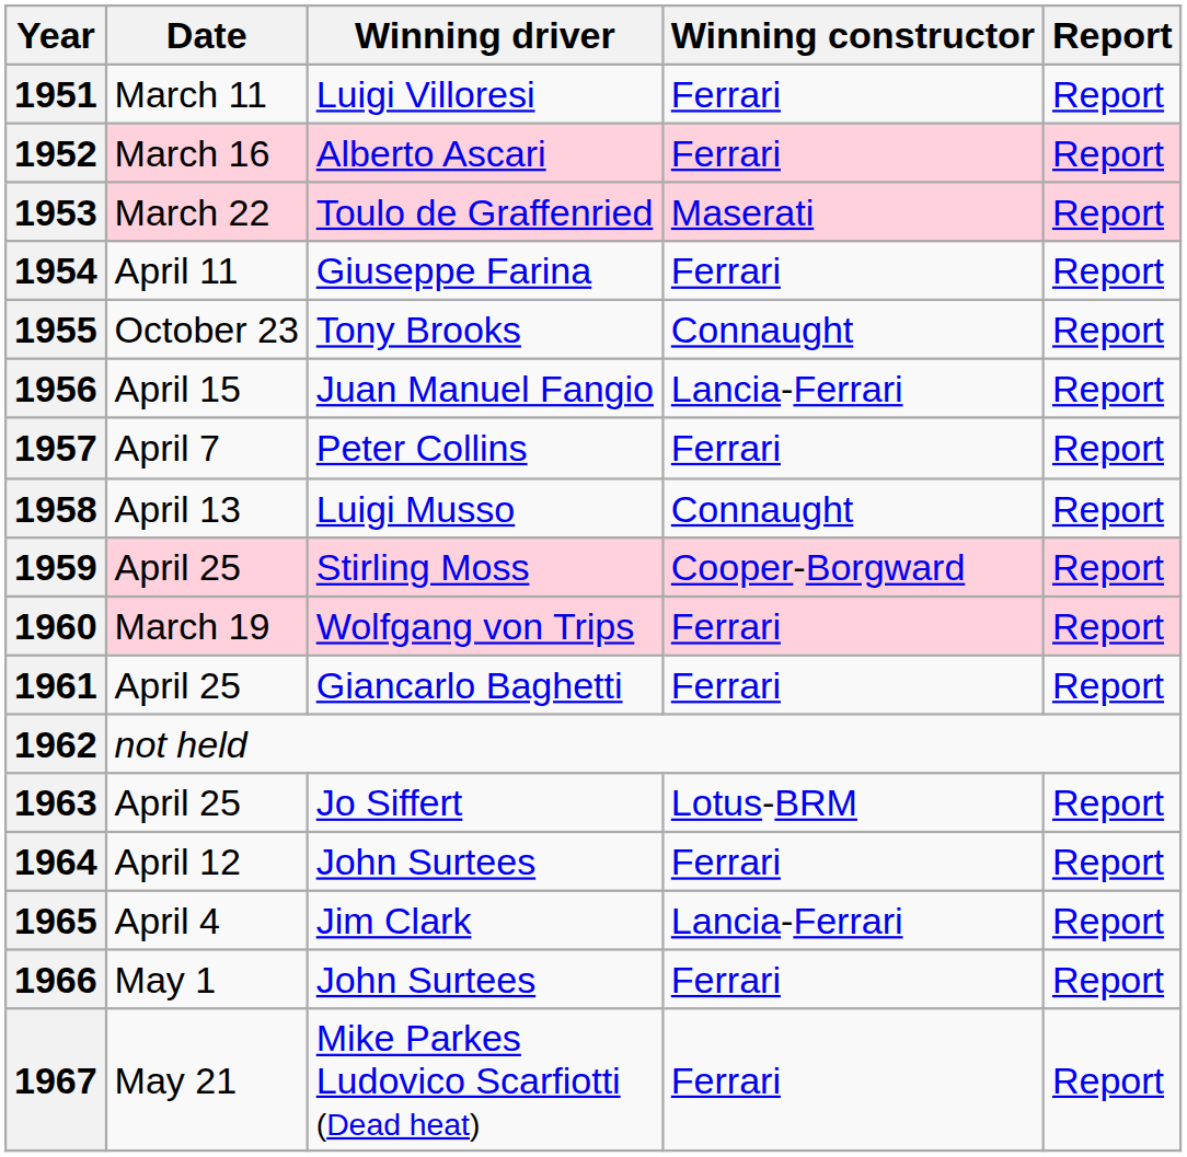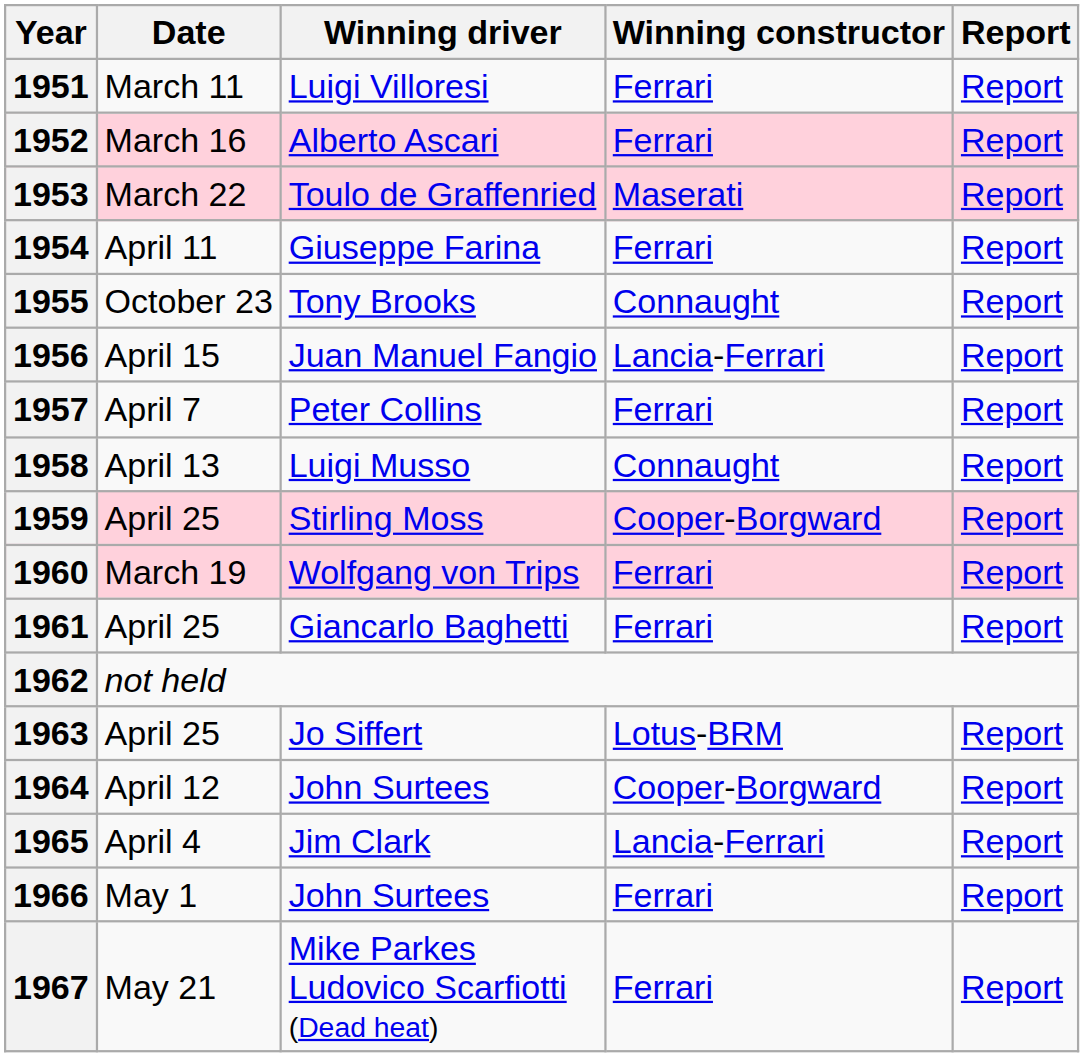1964 | Winning constructor: Ferrari -> Cooper-Borgward
